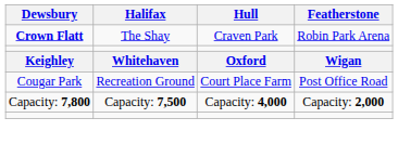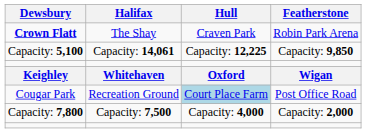+ row: Capacity: 5,100 | Capacity: 14,061 | Capacity: 12,225 | Capacity: 9,850
Cougar Park | Hull: no background -> lightblue background
